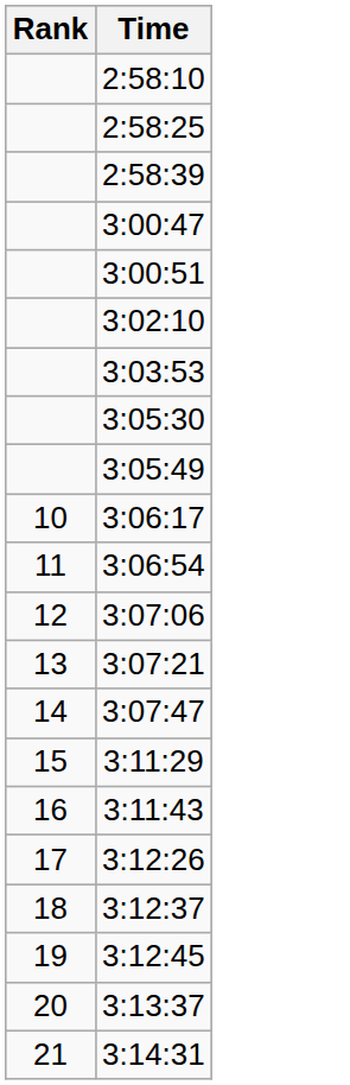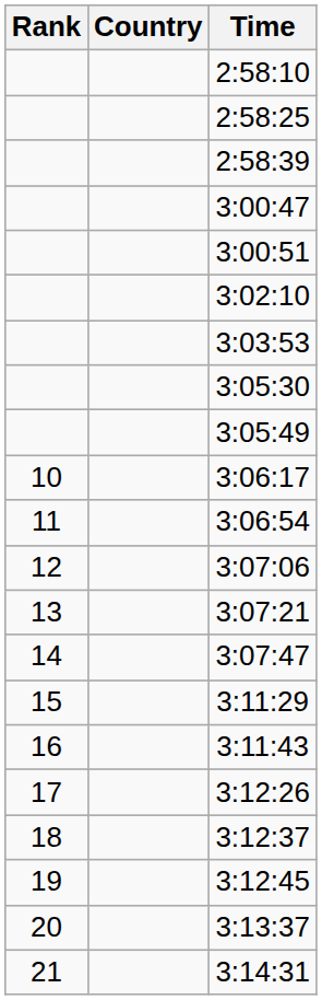+ column: Country
